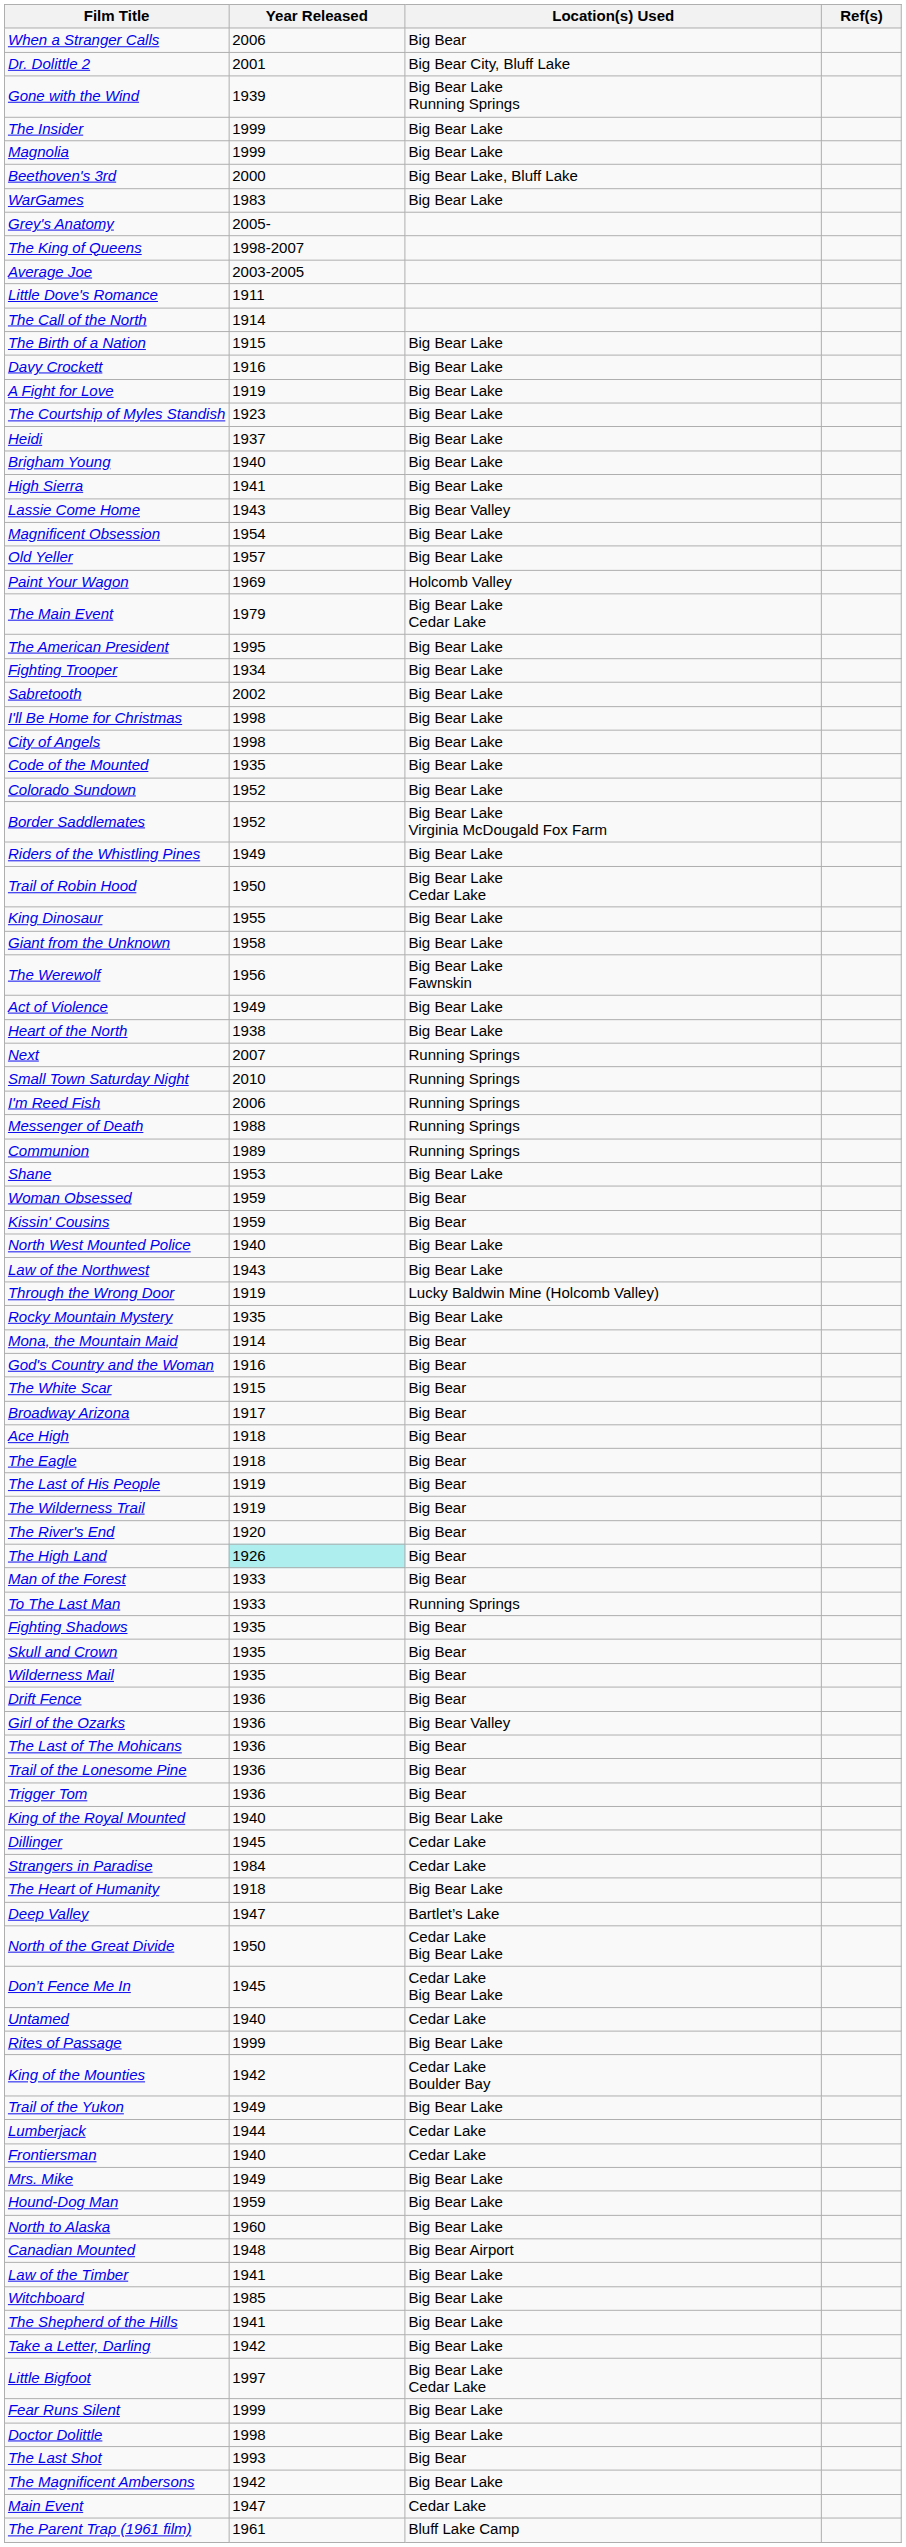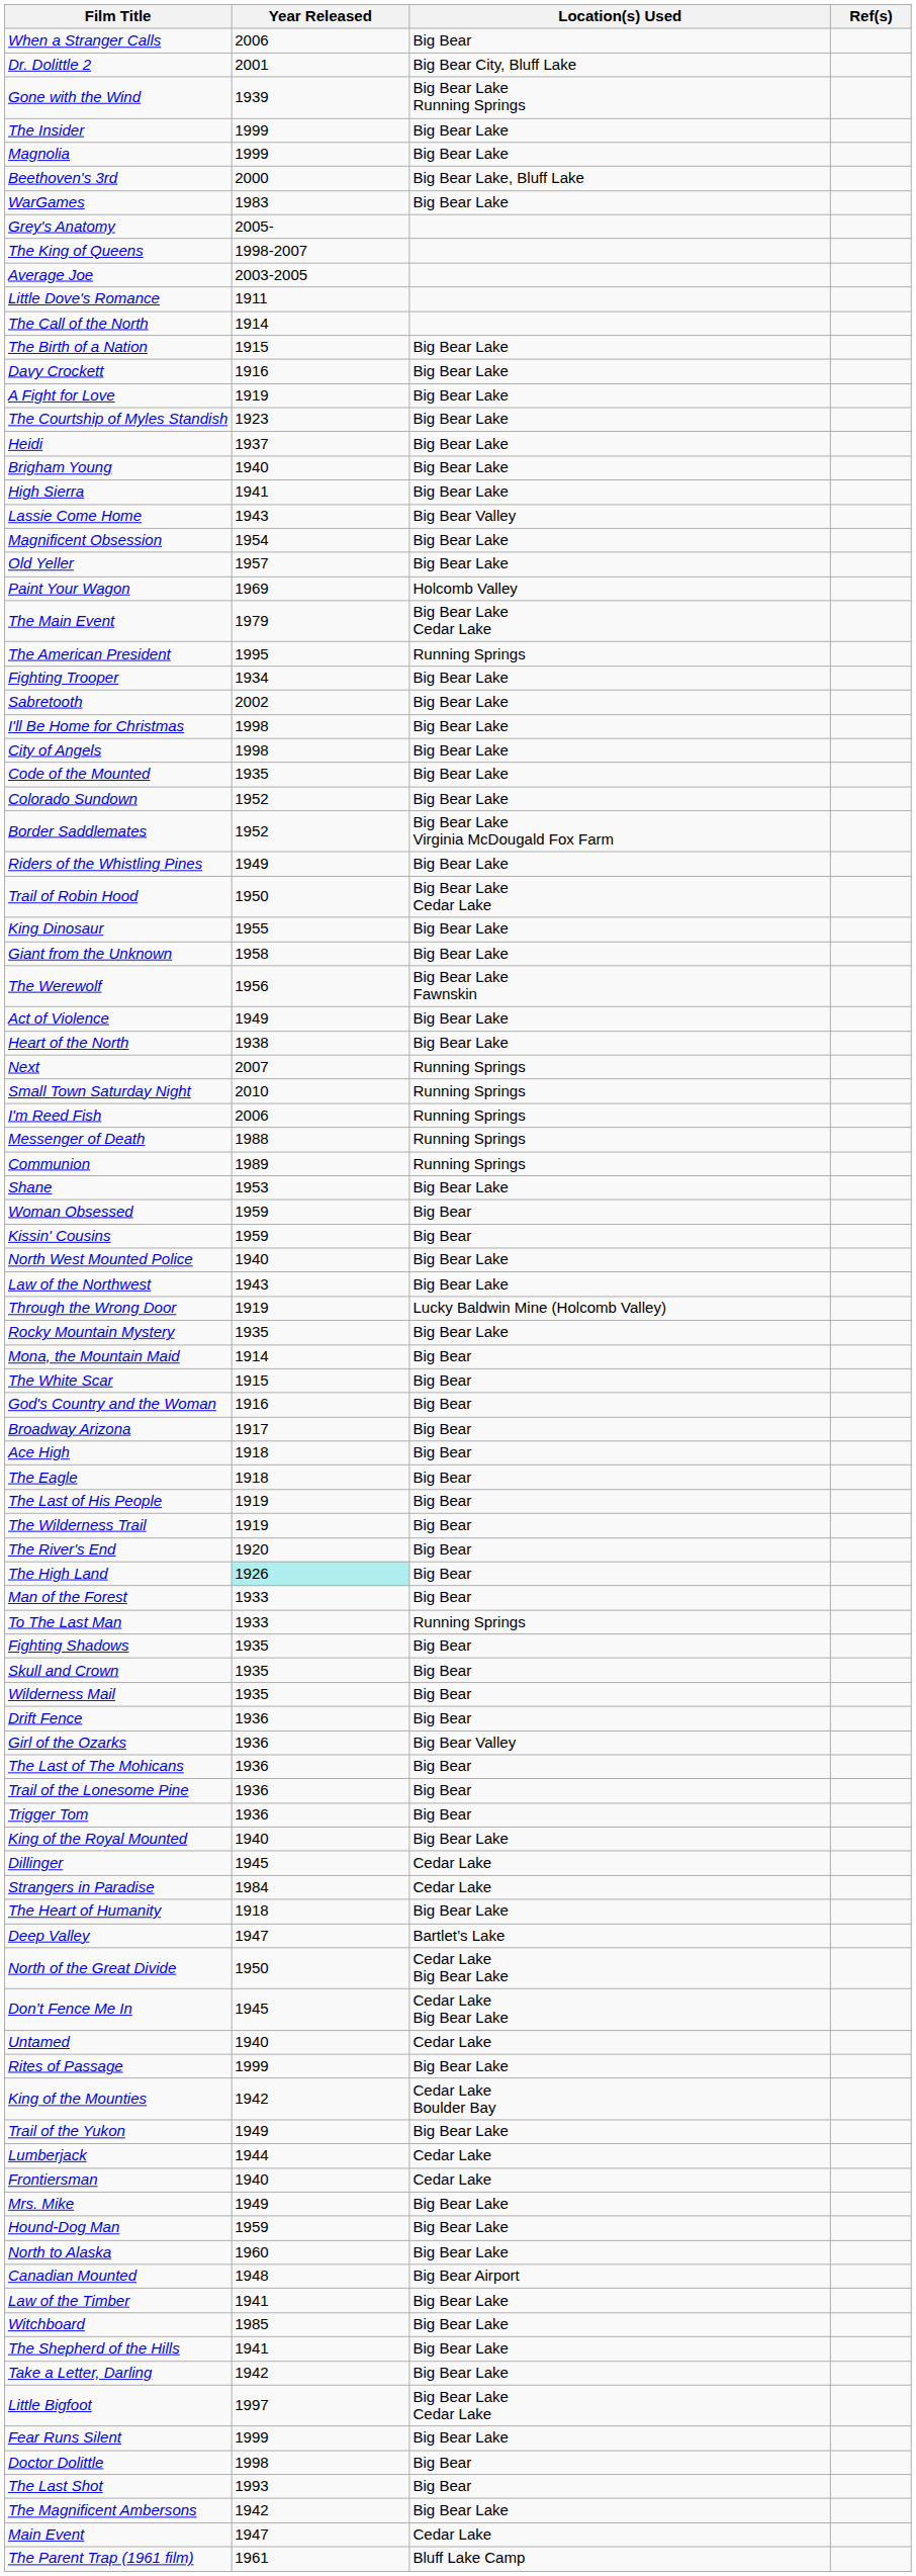The American President | Location(s) Used: Big Bear Lake -> Running Springs
rows swapped: The White Scar <-> God's Country and the Woman
Doctor Dolittle | Location(s) Used: Big Bear Lake -> Big Bear
